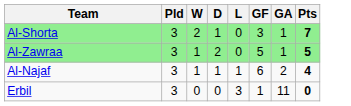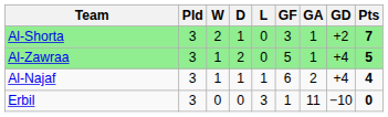+ column: GD | +2 | +4 | +4 | −10
